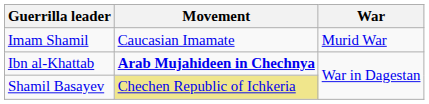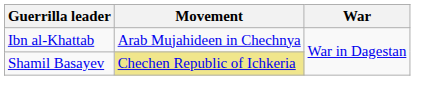- row: Imam Shamil | Caucasian Imamate | Murid War
Ibn al-Khattab | Movement: bold -> normal
